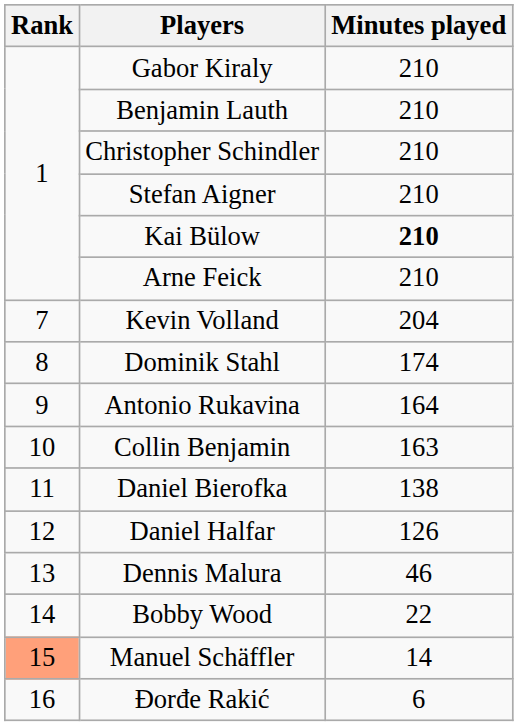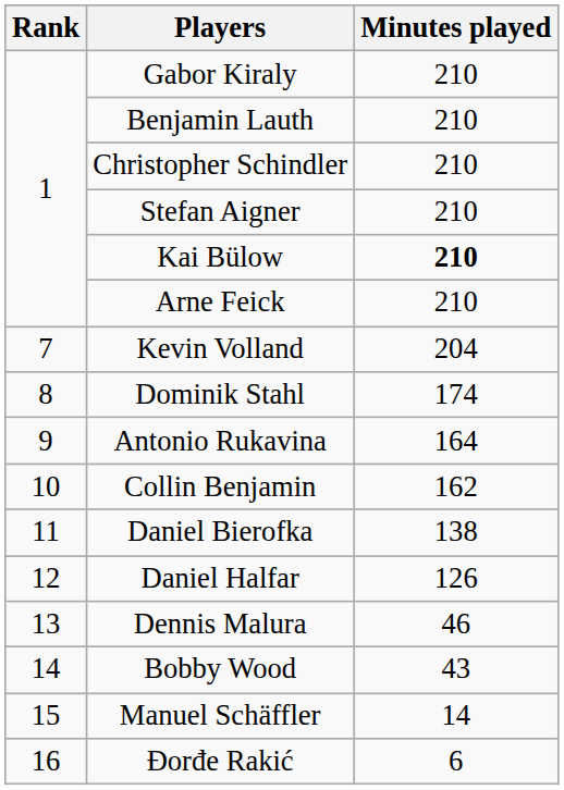Collin Benjamin | Minutes played: 163 -> 162
Bobby Wood | Minutes played: 22 -> 43
Manuel Schäffler | Rank: lightsalmon background -> no background
